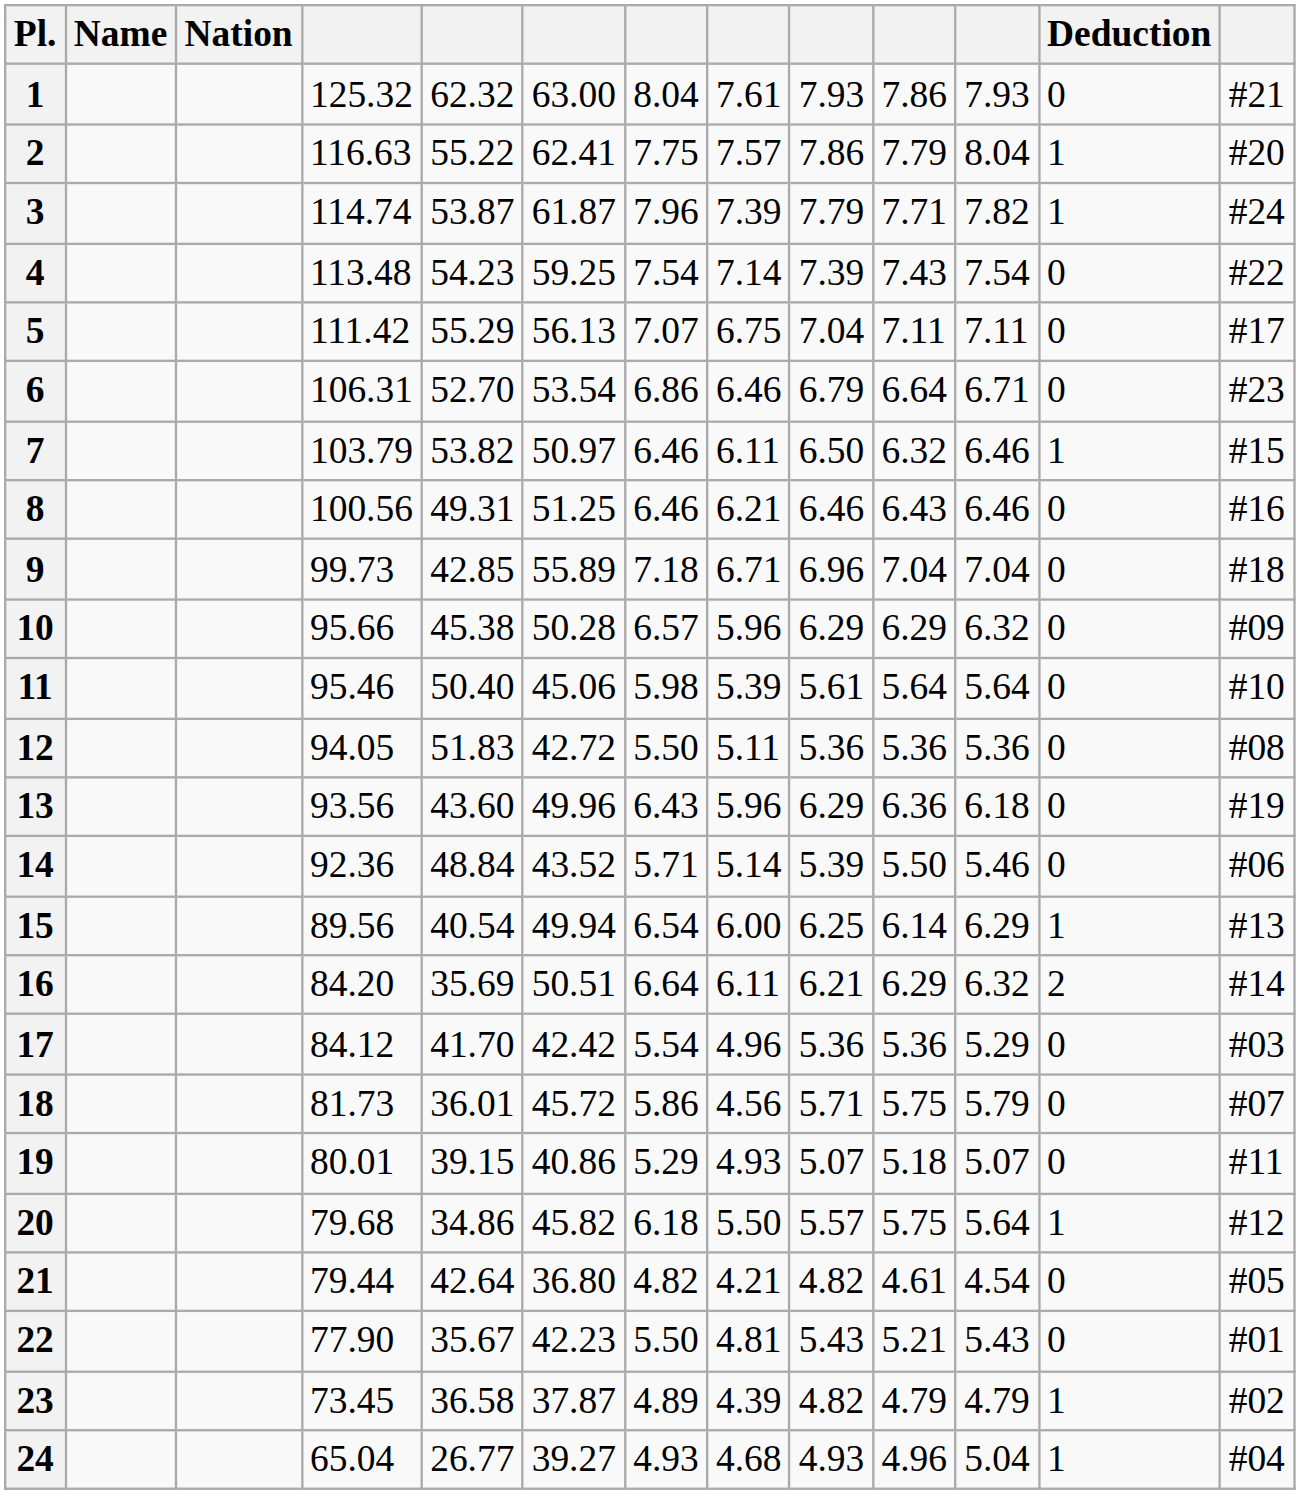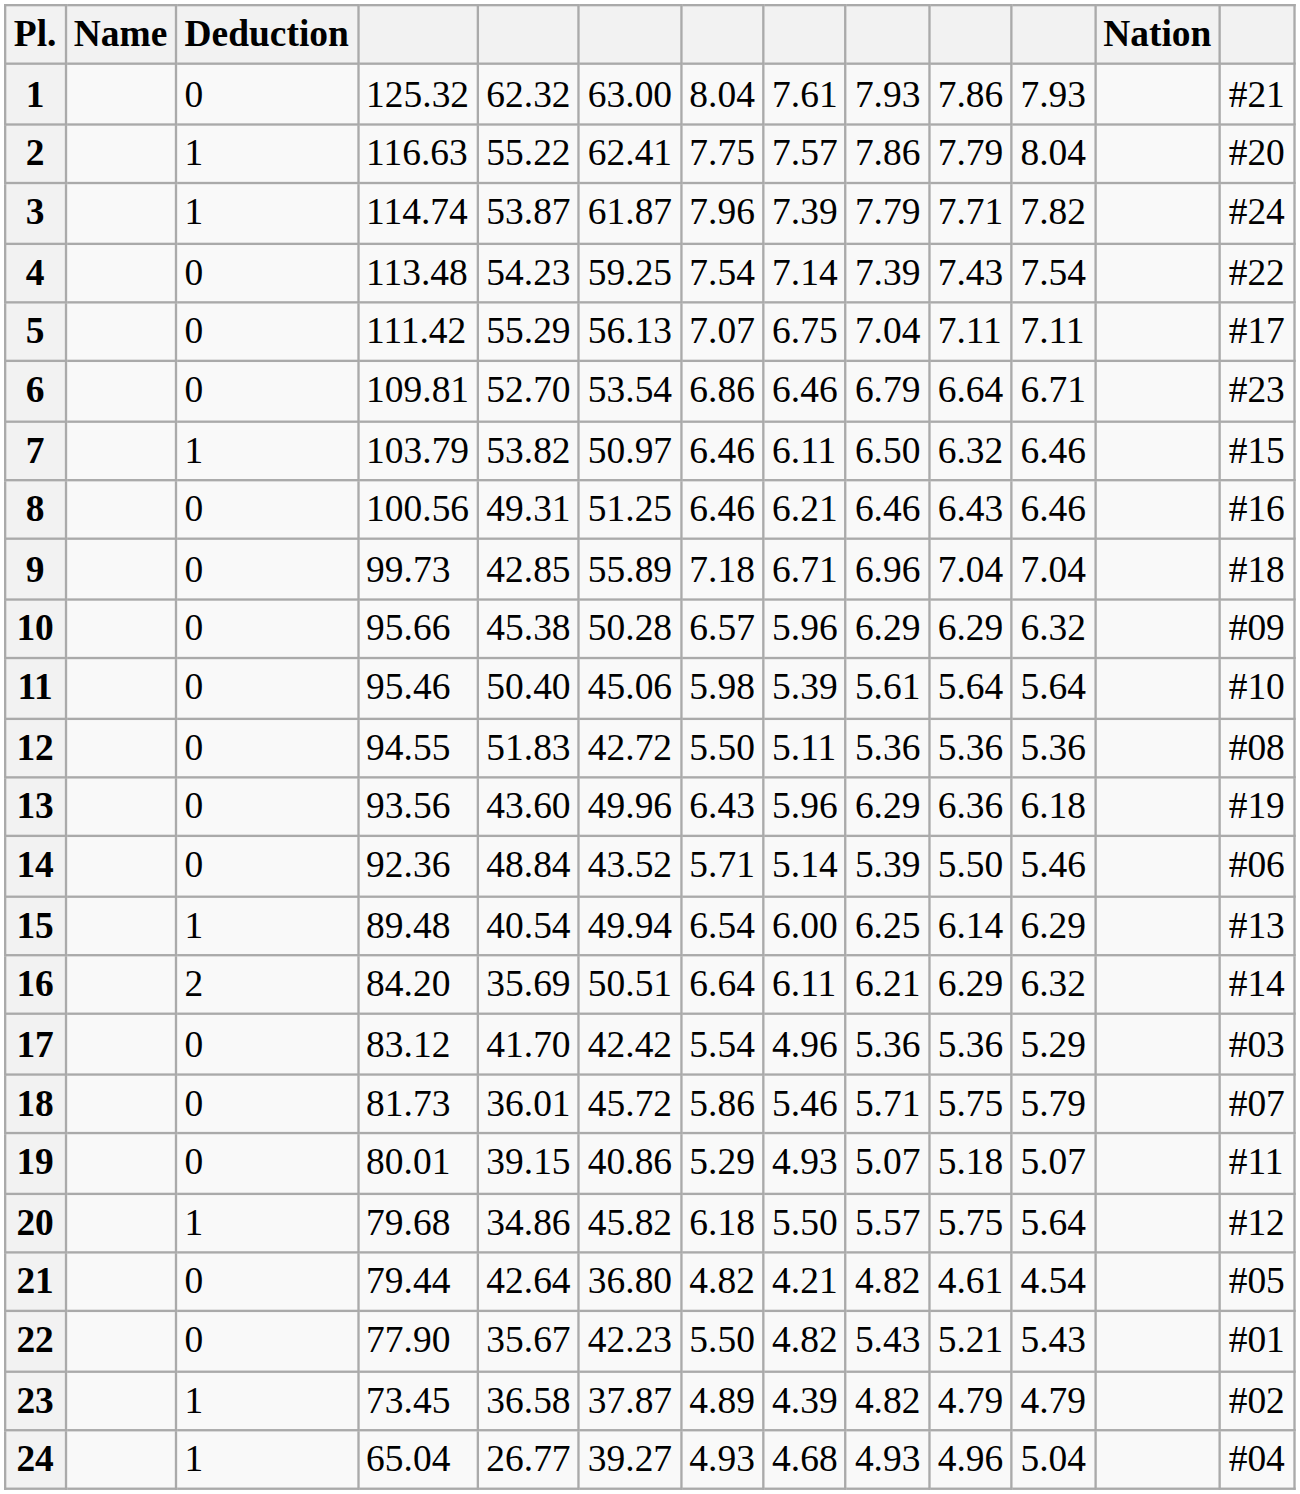columns swapped: Nation <-> Deduction
6 | column 4: 106.31 -> 109.81
12 | column 4: 94.05 -> 94.55
15 | column 4: 89.56 -> 89.48
17 | column 4: 84.12 -> 83.12
18 | column 8: 4.56 -> 5.46
22 | column 8: 4.81 -> 4.82
